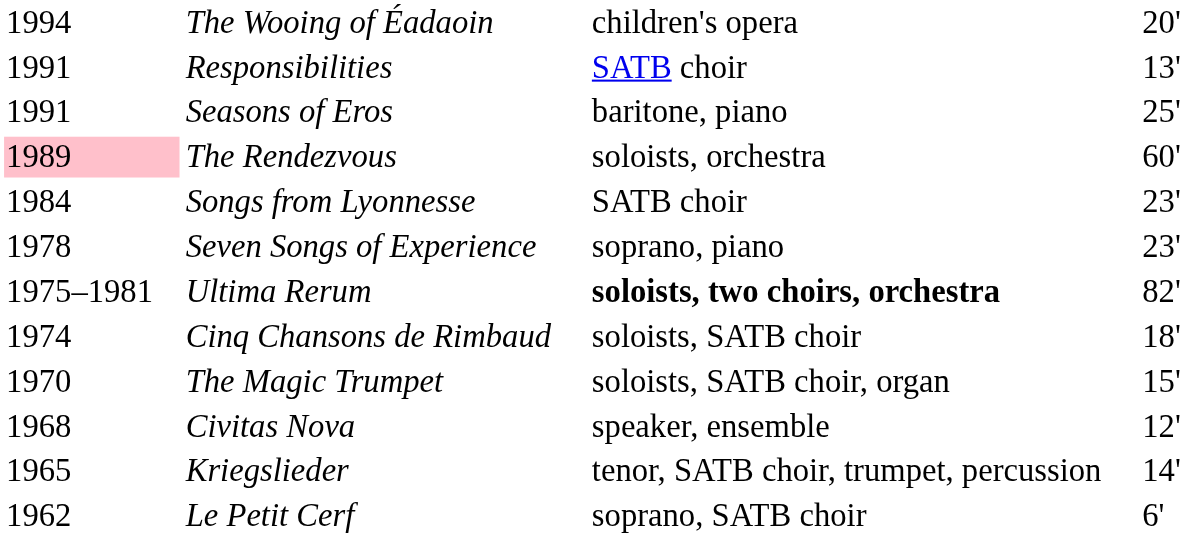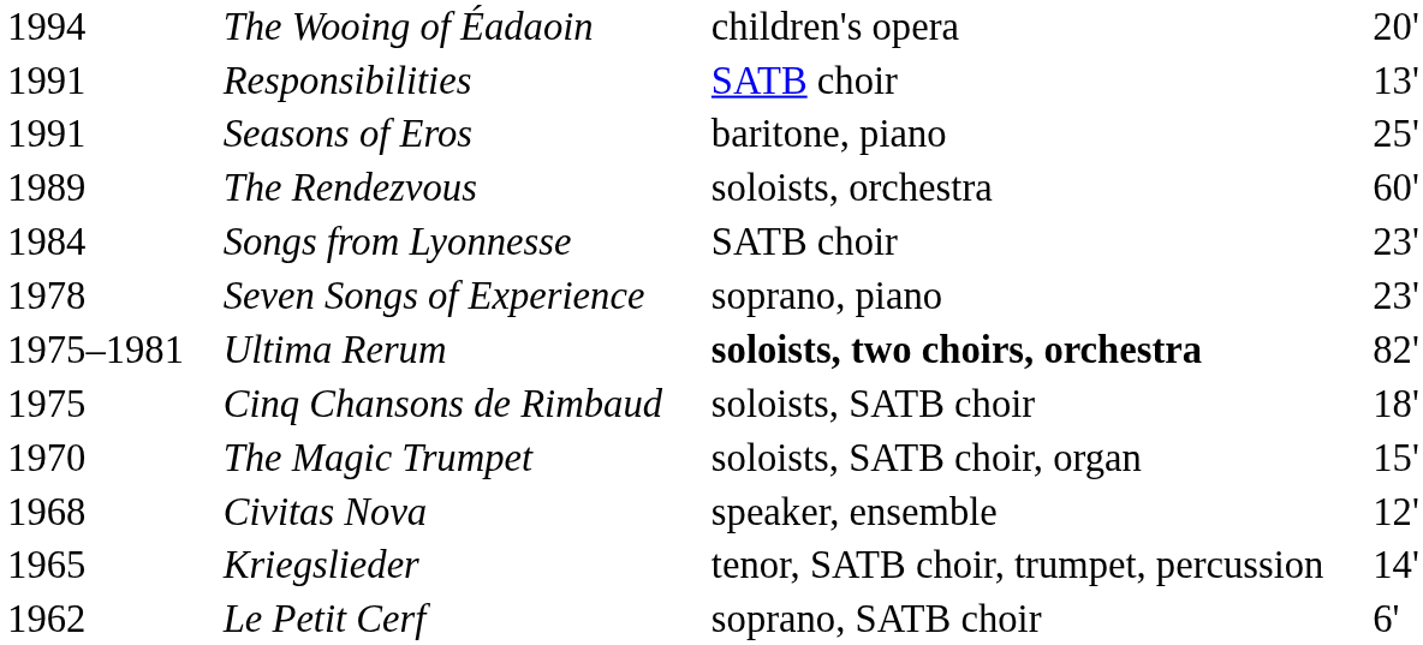The Rendezvous | column 1: pink background -> no background
Cinq Chansons de Rimbaud | column 1: 1974 -> 1975
